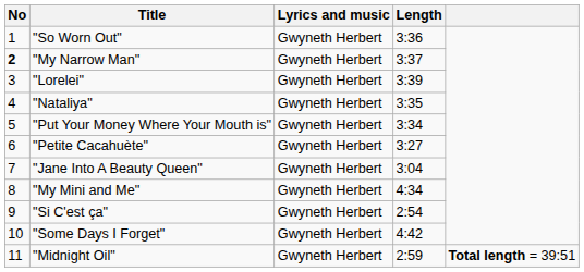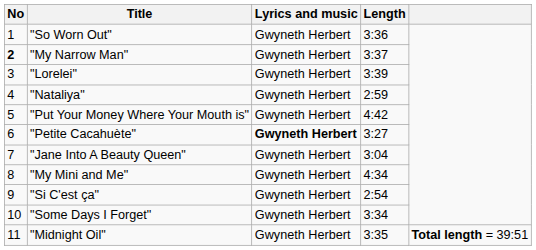"Nataliya" | Length: 3:35 -> 2:59
"Put Your Money Where Your Mouth is" | Length: 3:34 -> 4:42
"Petite Cacahuète" | Lyrics and music: normal -> bold
"Some Days I Forget" | Length: 4:42 -> 3:34
"Midnight Oil" | Length: 2:59 -> 3:35
